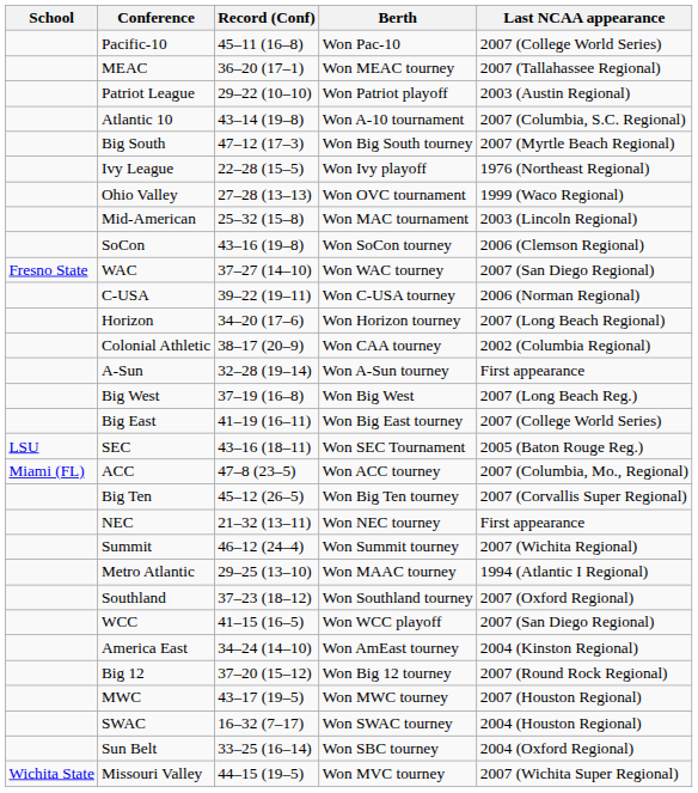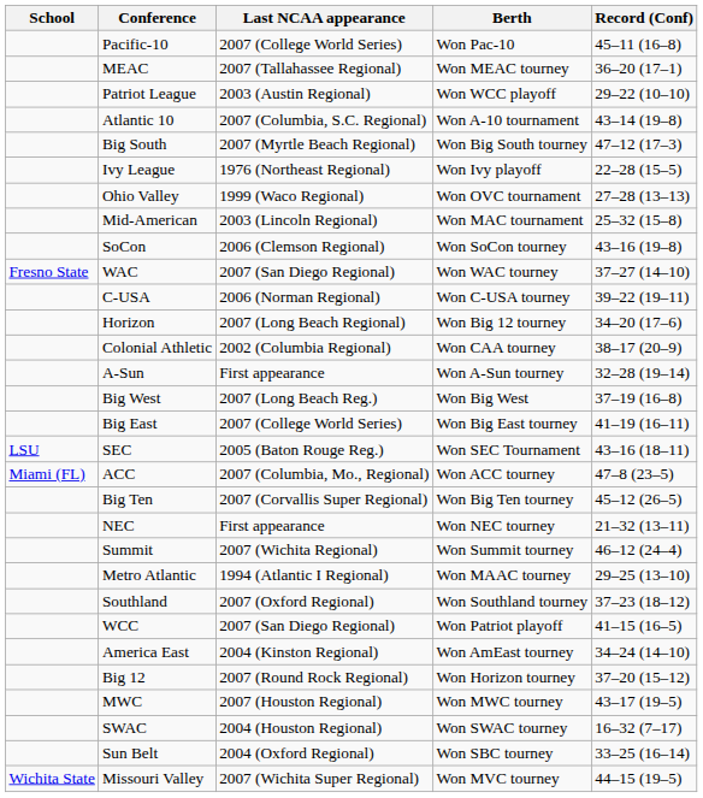columns swapped: Record (Conf) <-> Last NCAA appearance
Patriot League | Berth: Won Patriot playoff -> Won WCC playoff
Horizon | Berth: Won Horizon tourney -> Won Big 12 tourney
WCC | Berth: Won WCC playoff -> Won Patriot playoff
Big 12 | Berth: Won Big 12 tourney -> Won Horizon tourney
